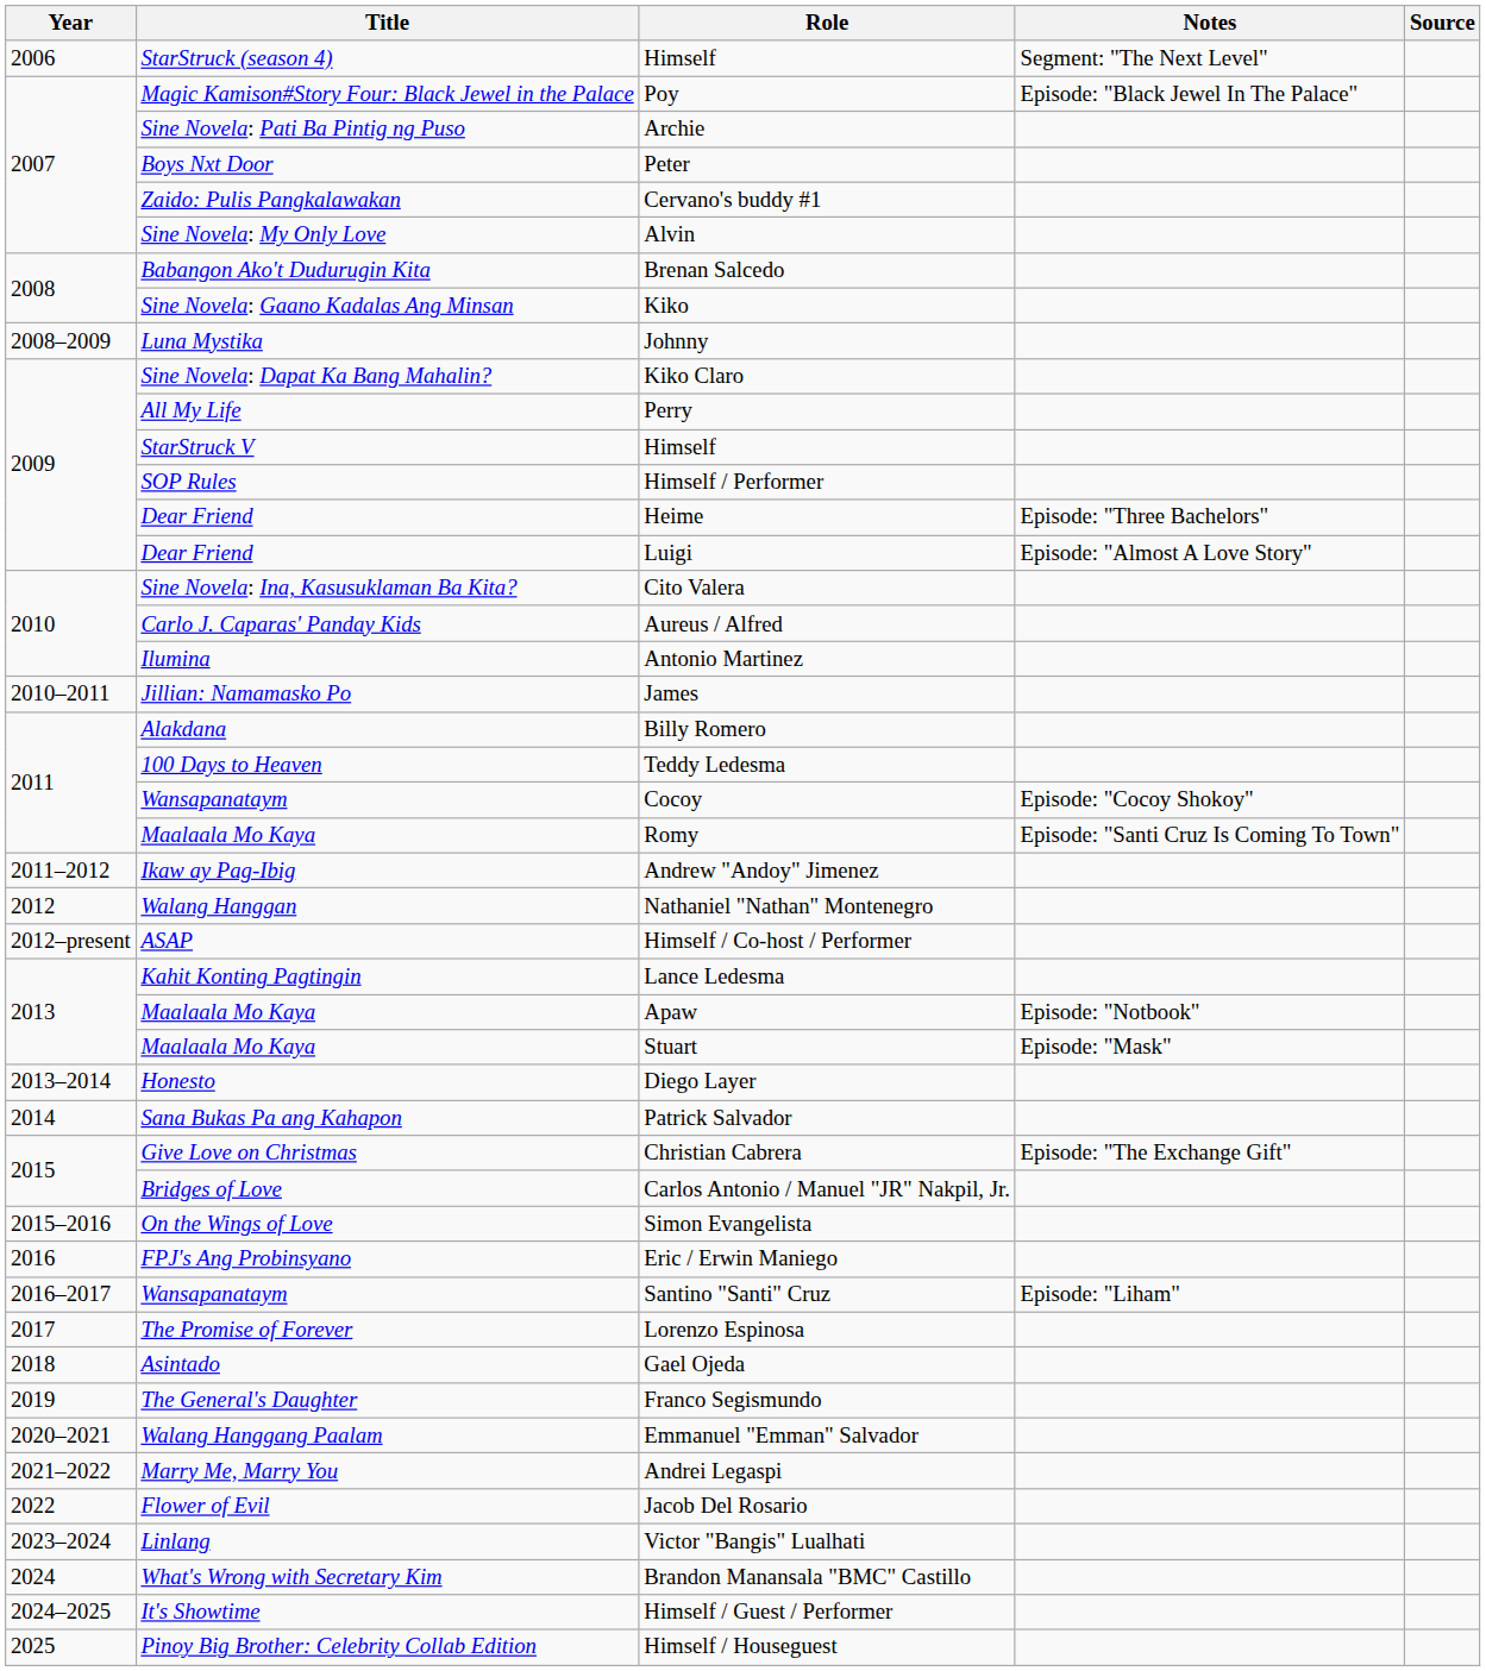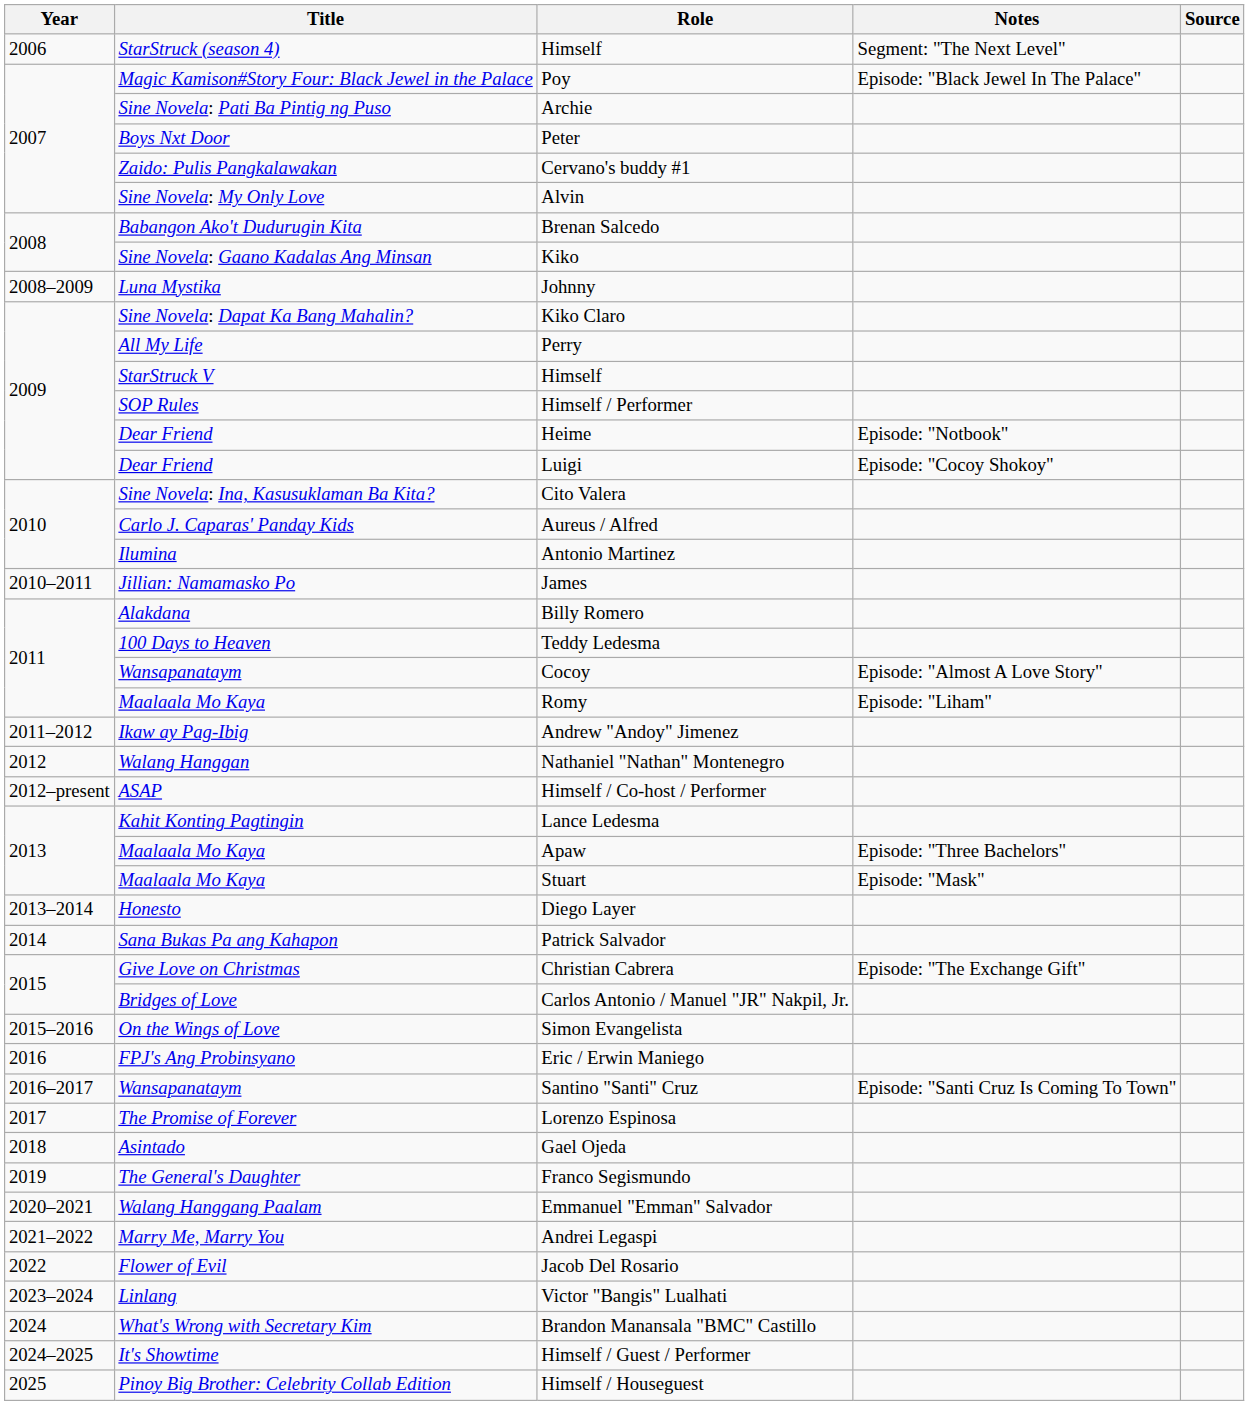Heime | Notes: Episode: "Three Bachelors" -> Episode: "Notbook"
Luigi | Notes: Episode: "Almost A Love Story" -> Episode: "Cocoy Shokoy"
Cocoy | Notes: Episode: "Cocoy Shokoy" -> Episode: "Almost A Love Story"
Romy | Notes: Episode: "Santi Cruz Is Coming To Town" -> Episode: "Liham"
Apaw | Notes: Episode: "Notbook" -> Episode: "Three Bachelors"
Santino "Santi" Cruz | Notes: Episode: "Liham" -> Episode: "Santi Cruz Is Coming To Town"
